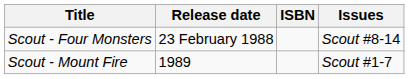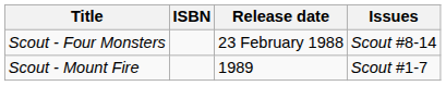columns swapped: ISBN <-> Release date
